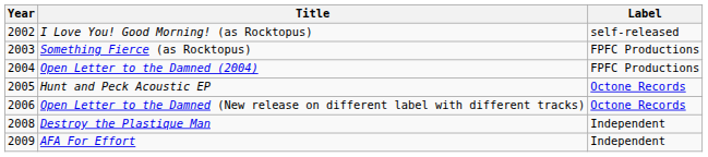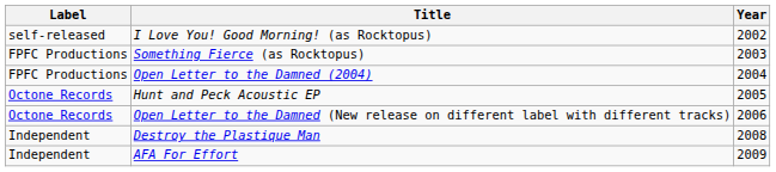columns swapped: Year <-> Label
